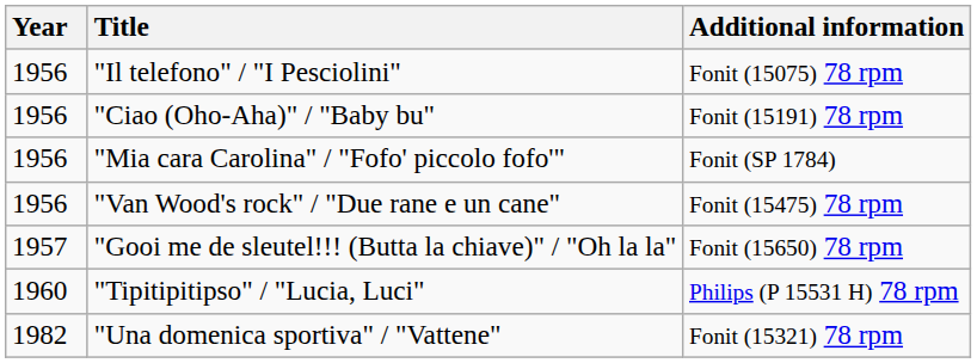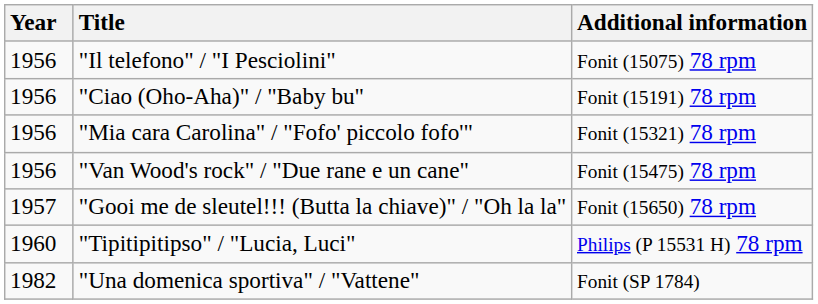"Mia cara Carolina" / "Fofo' piccolo fofo'" | Additional information: Fonit (SP 1784) -> Fonit (15321) 78 rpm
"Una domenica sportiva" / "Vattene" | Additional information: Fonit (15321) 78 rpm -> Fonit (SP 1784)
